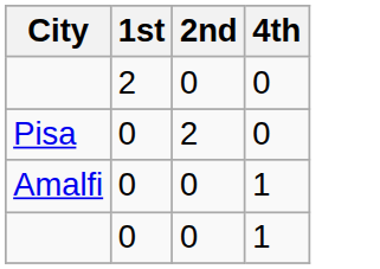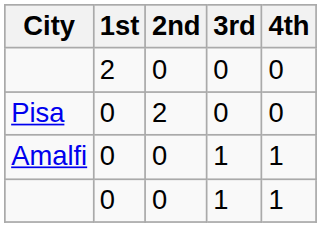+ column: 3rd | 0 | 0 | 1 | 1
